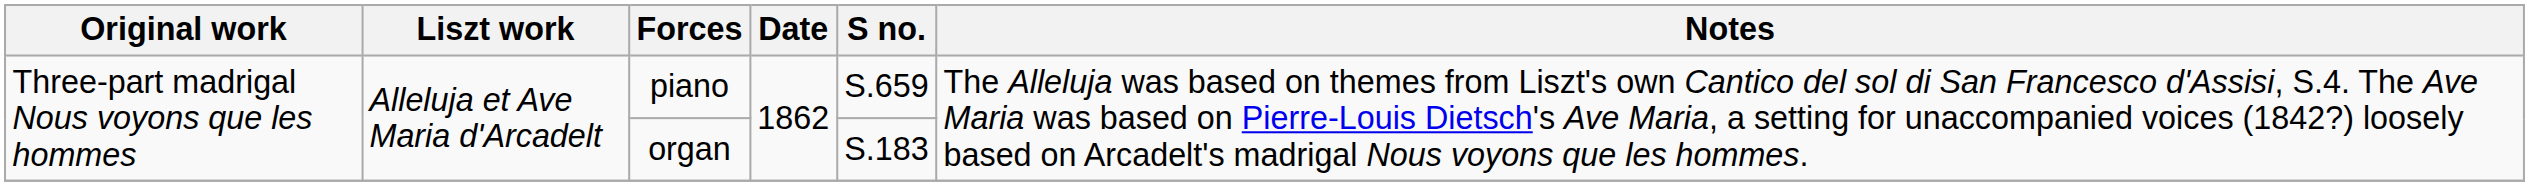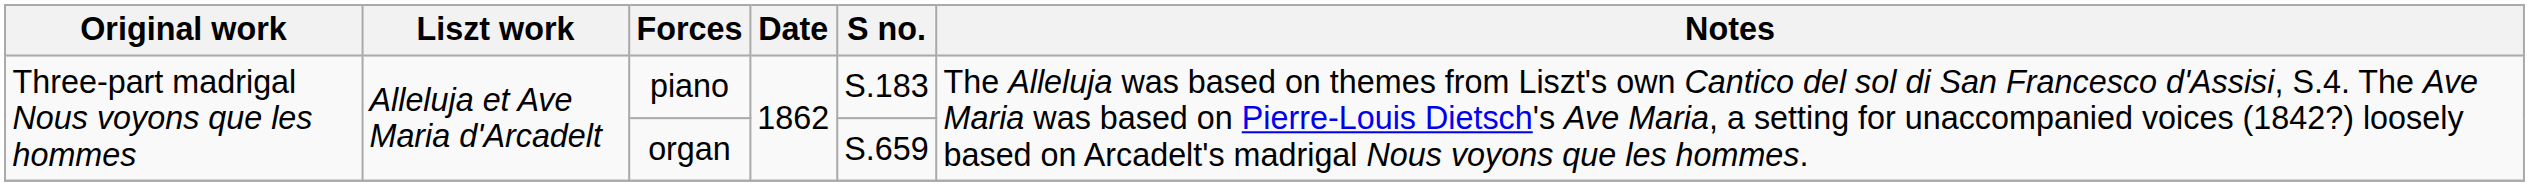piano | S no.: S.659 -> S.183
organ | S no.: S.183 -> S.659
